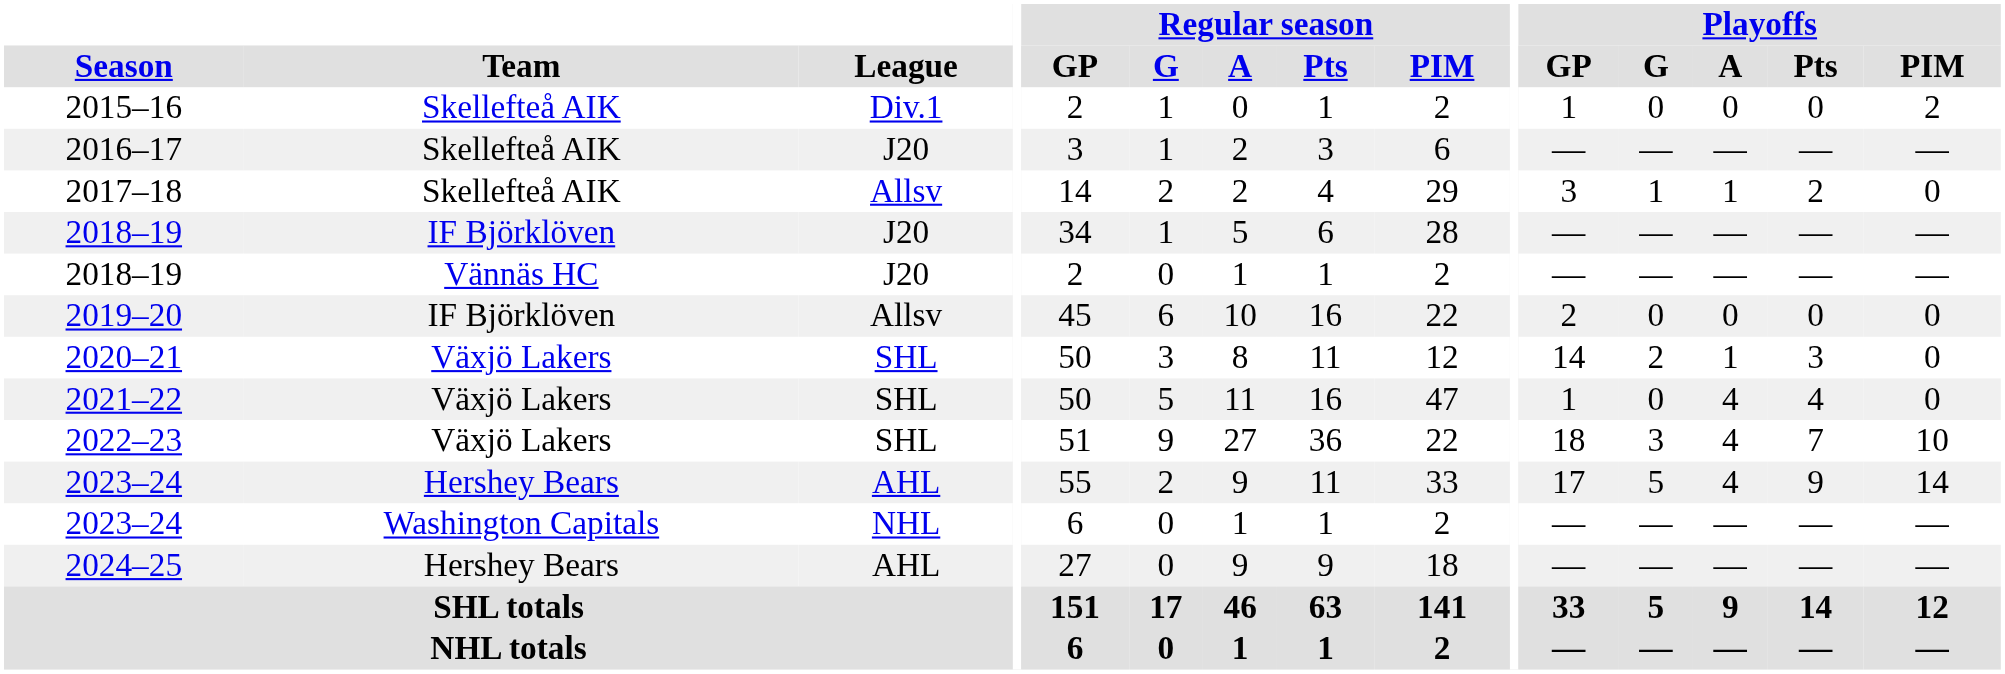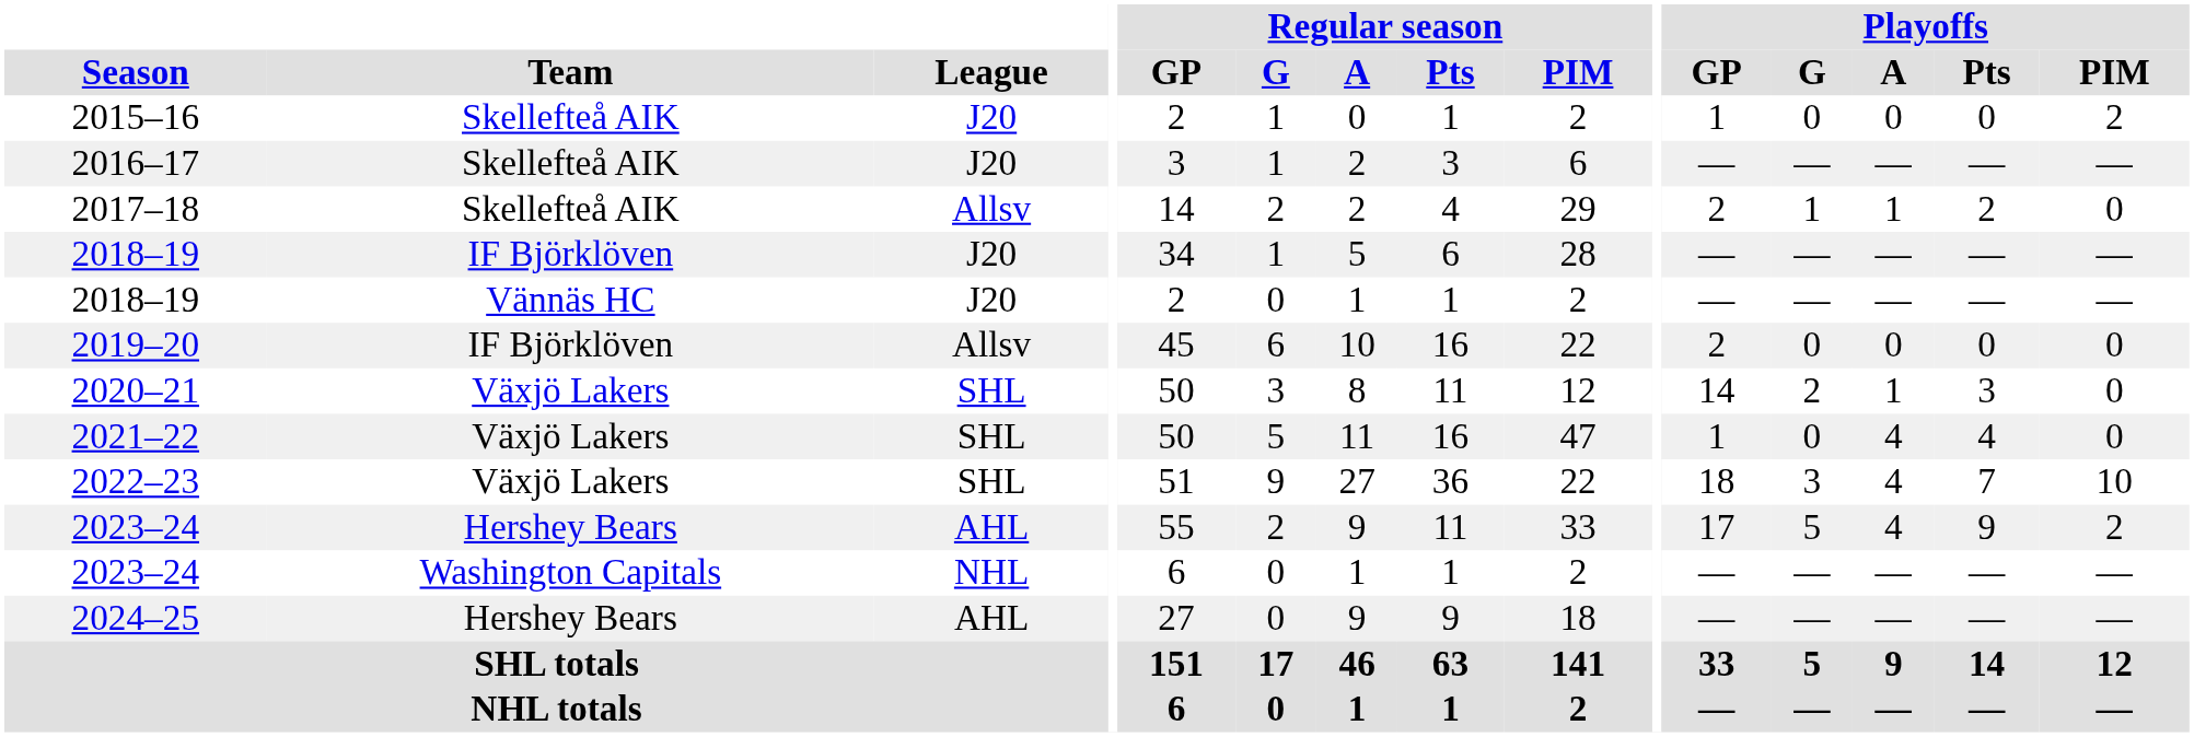2015–16 | League: Div.1 -> J20
2017–18 | Playoffs / GP: 3 -> 2
2023–24 / Hershey Bears | Playoffs / PIM: 14 -> 2
